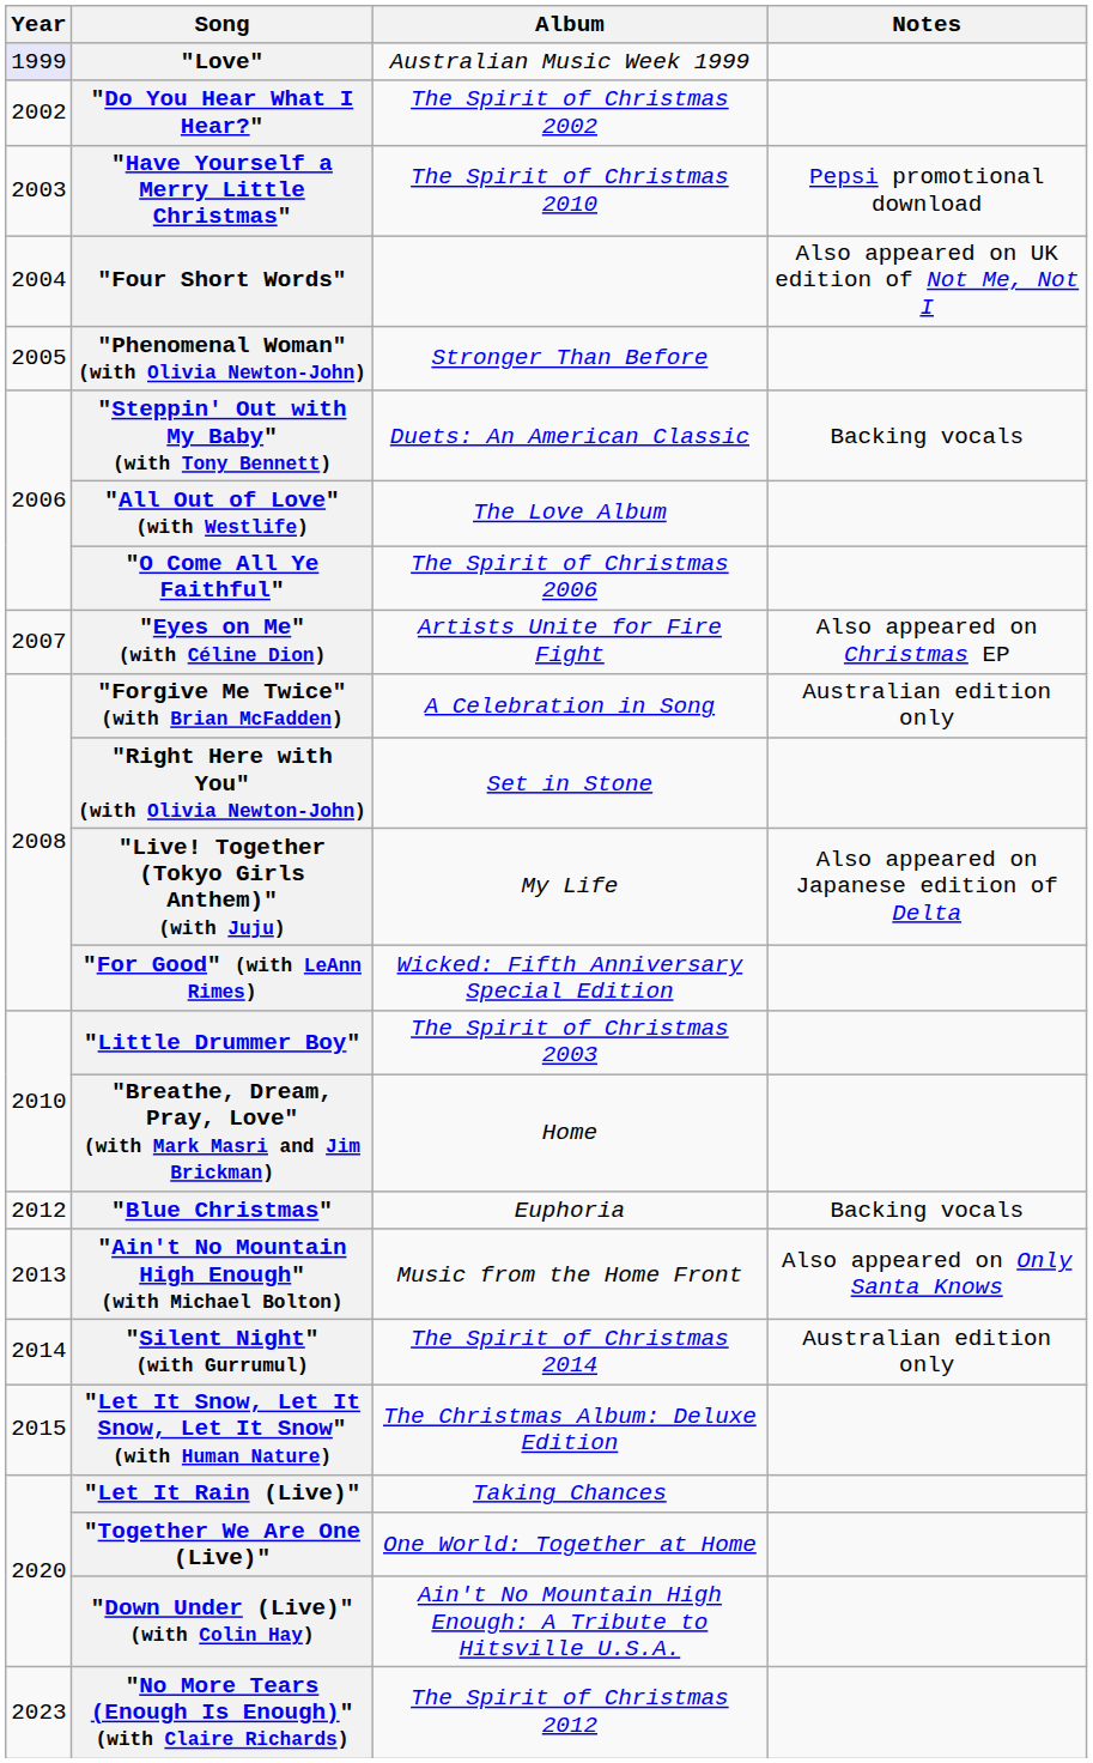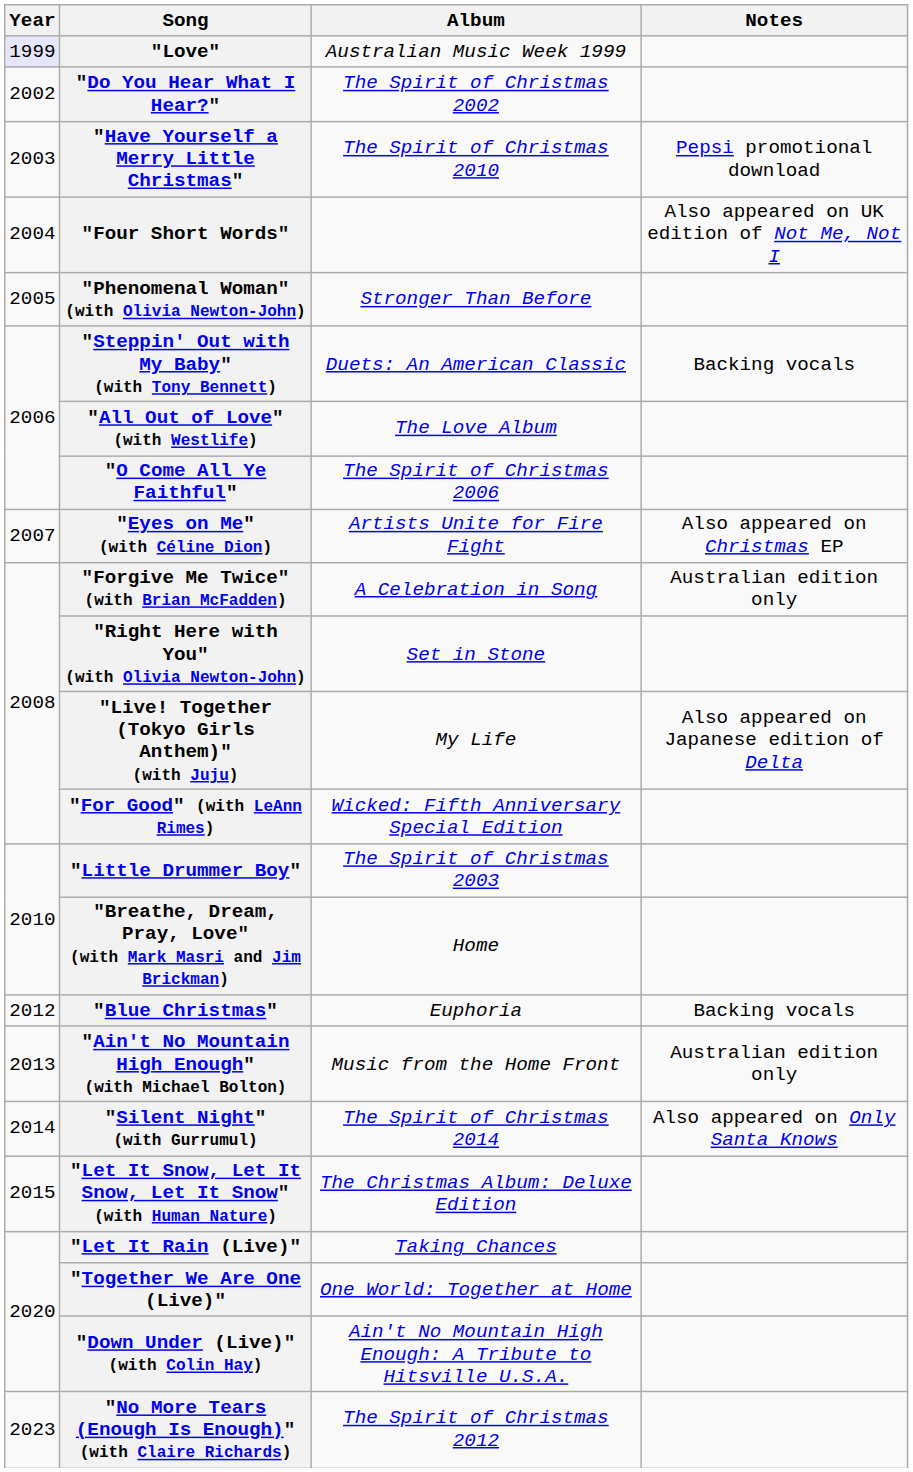"Ain't No Mountain High Enough" (with Michael Bolton) | Notes: Also appeared on Only Santa Knows -> Australian edition only
"Silent Night" (with Gurrumul) | Notes: Australian edition only -> Also appeared on Only Santa Knows
